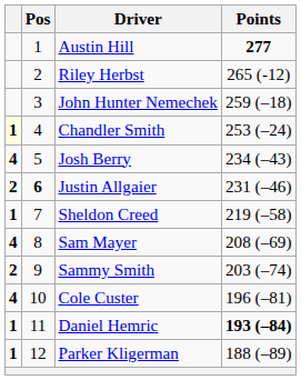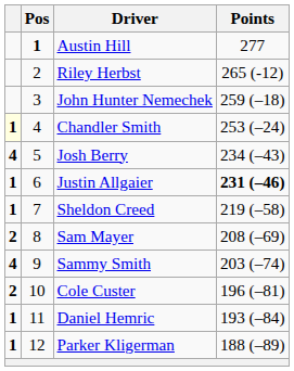Austin Hill | Pos: normal -> bold
Austin Hill | Points: bold -> normal
Justin Allgaier | column 1: 2 -> 1
Justin Allgaier | Pos: bold -> normal
Justin Allgaier | Points: normal -> bold
Sam Mayer | column 1: 4 -> 2
Sammy Smith | column 1: 2 -> 4
Cole Custer | column 1: 4 -> 2
Daniel Hemric | Points: bold -> normal
